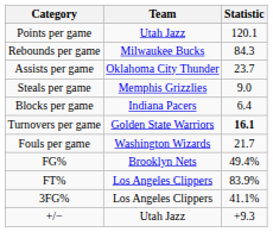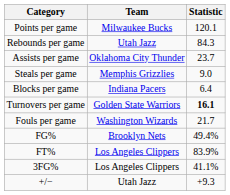Points per game | Team: Utah Jazz -> Milwaukee Bucks
Rebounds per game | Team: Milwaukee Bucks -> Utah Jazz
